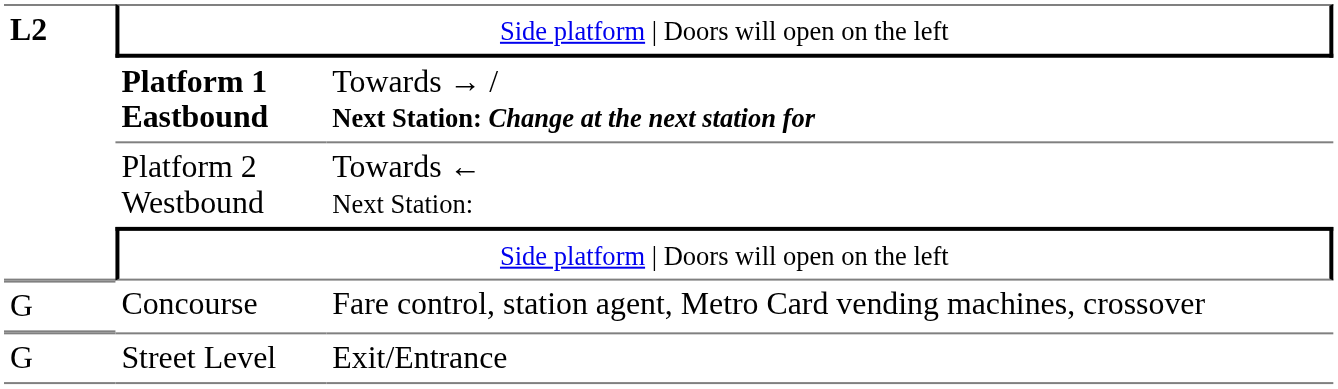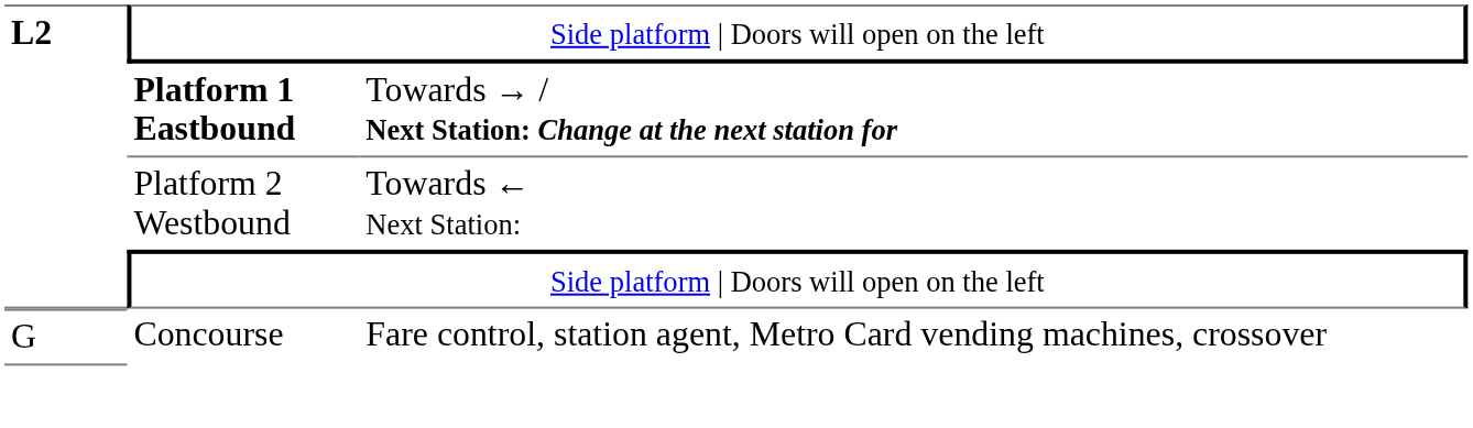- row: G | Street Level | Exit/Entrance
